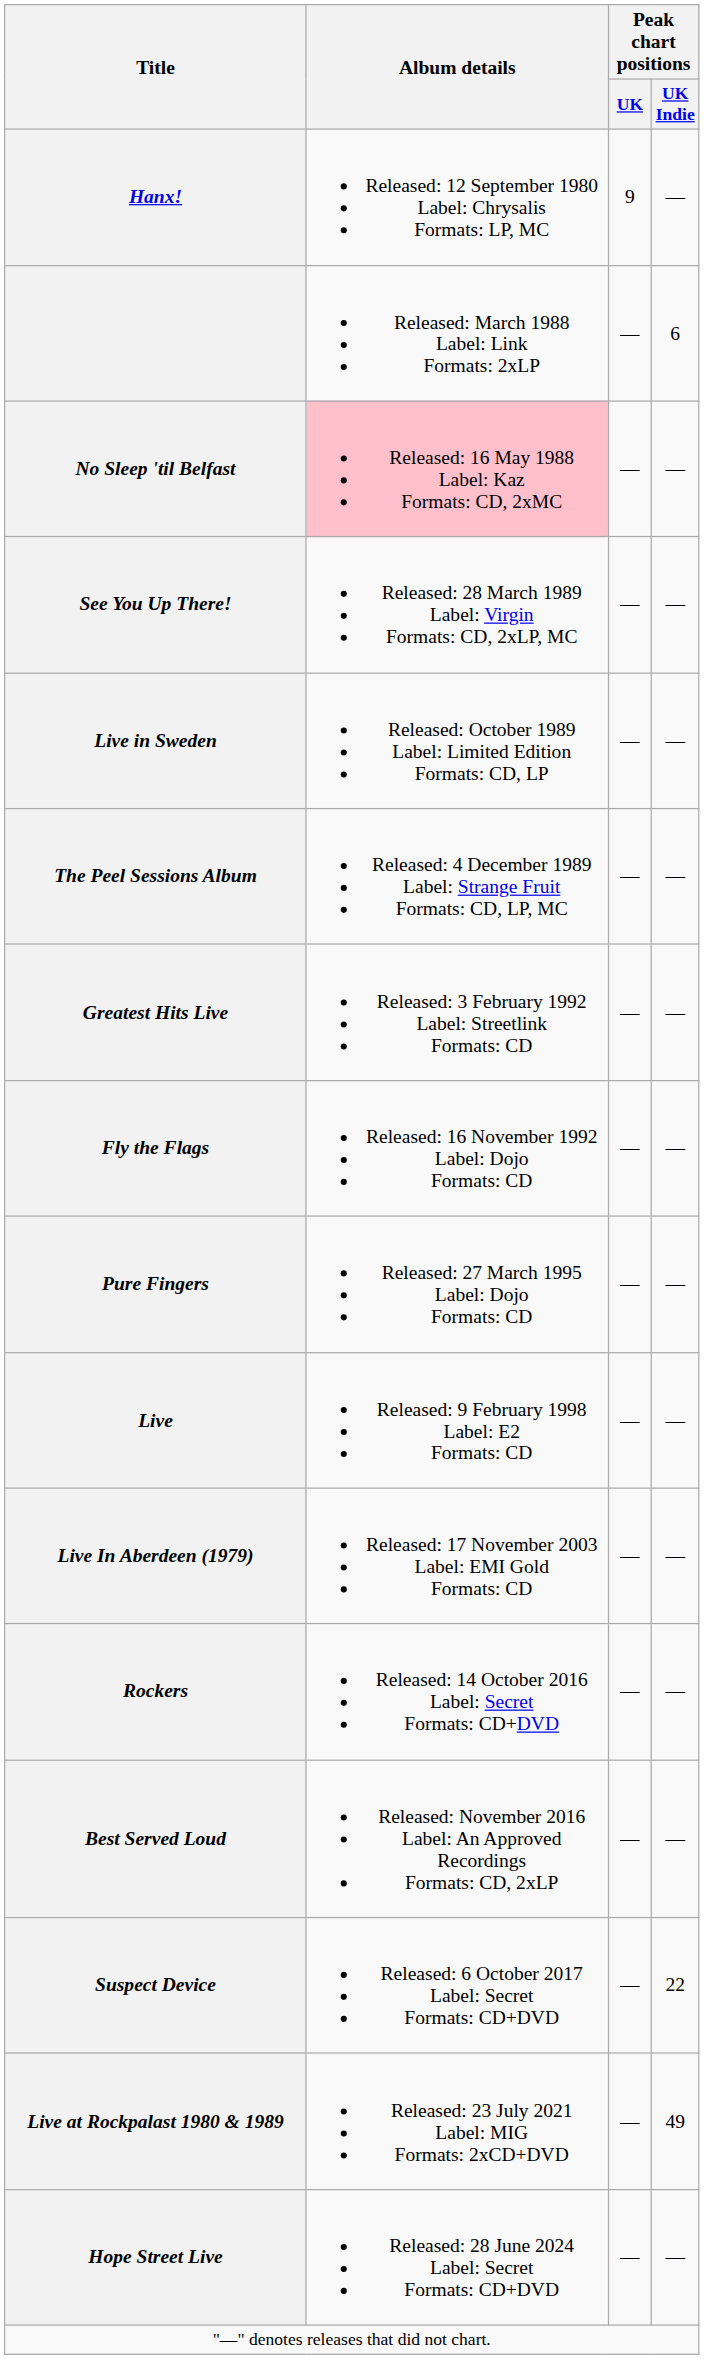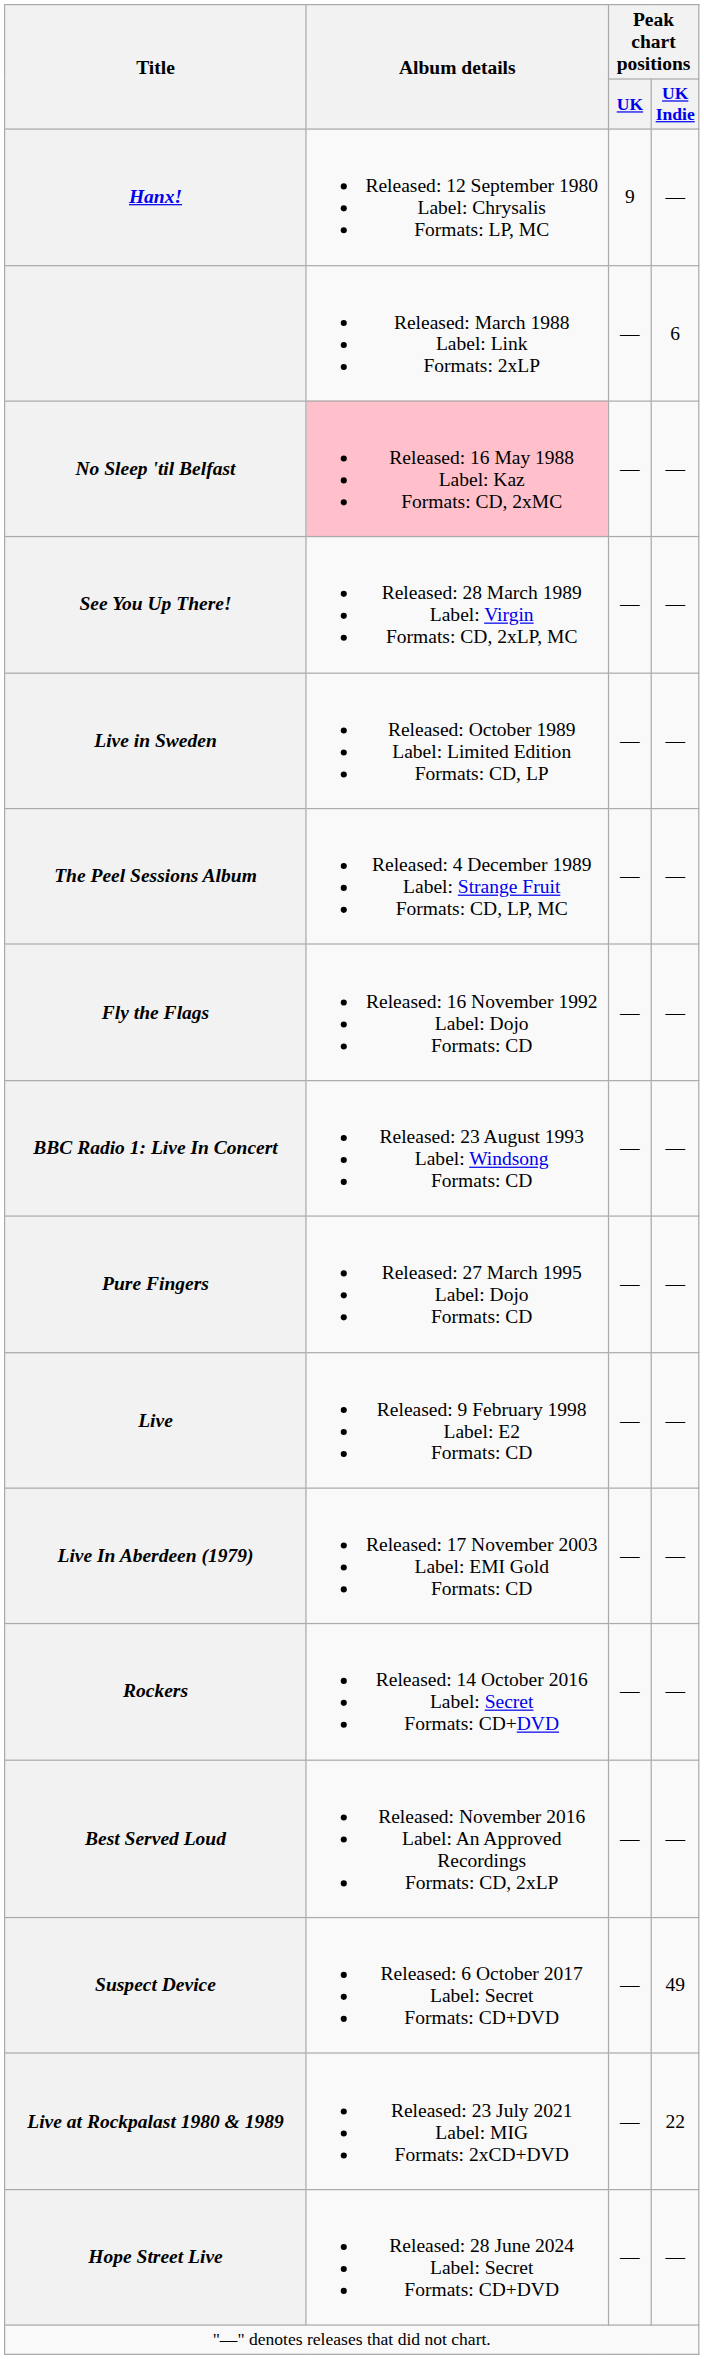- row: Greatest Hits Live | Released: 3 February 1992 Label: Streetlink Formats: CD | — | —
+ row: BBC Radio 1: Live In Concert | Released: 23 August 1993 Label: Windsong Formats: CD | — | —
Suspect Device | Peak chart positions / UK Indie: 22 -> 49
Live at Rockpalast 1980 & 1989 | Peak chart positions / UK Indie: 49 -> 22
